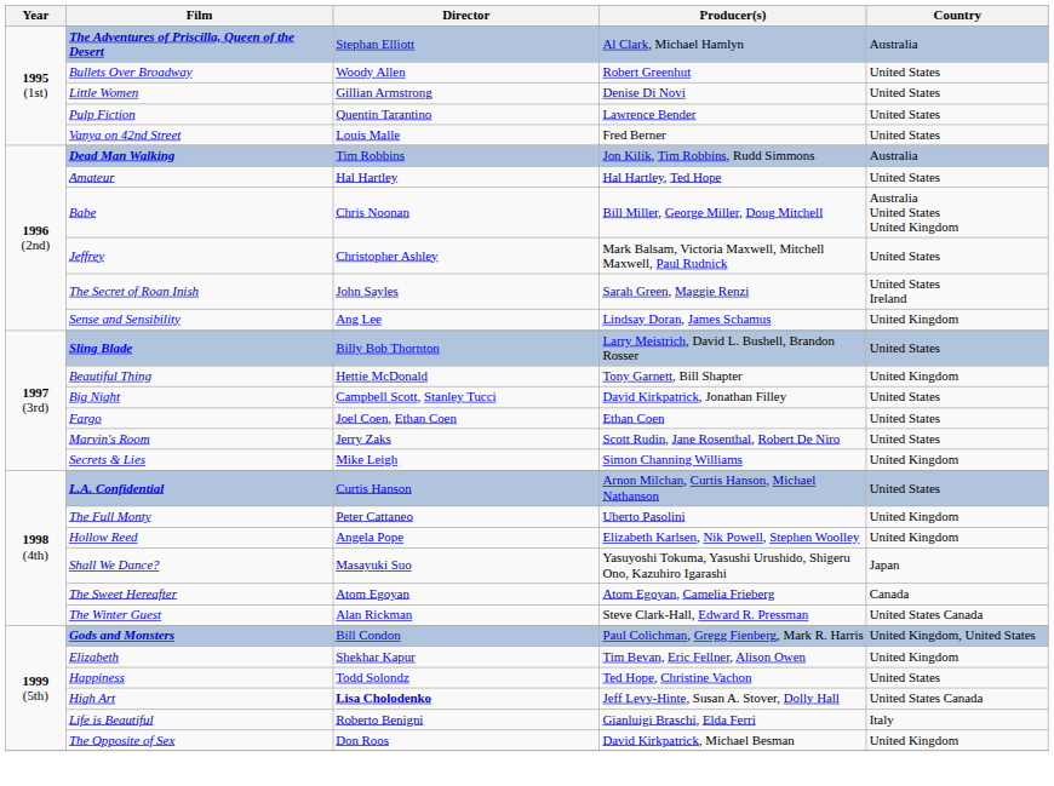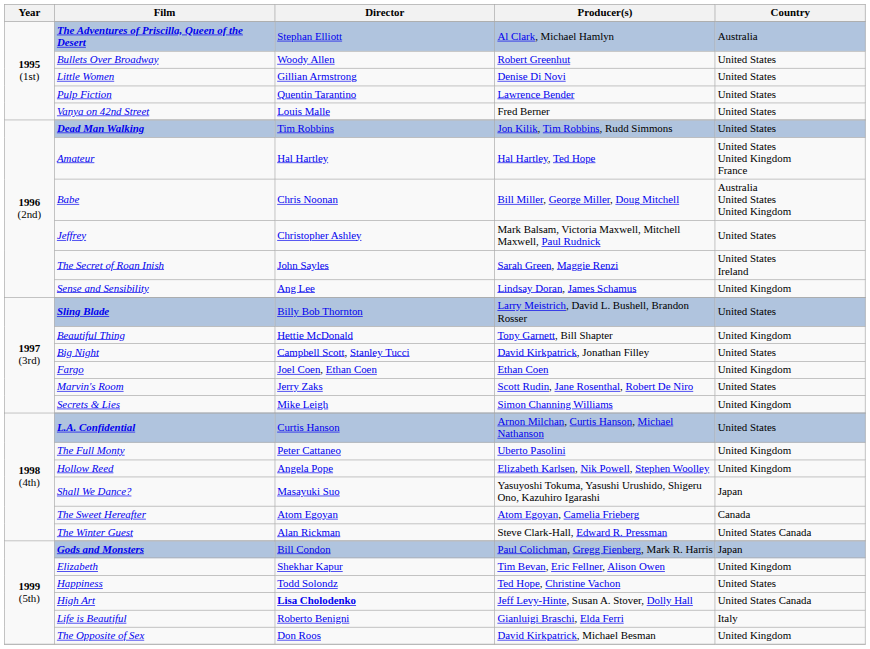Dead Man Walking | Country: Australia -> United States
Amateur | Country: United States -> United States United Kingdom France
Fargo | Country: United States -> United Kingdom
Gods and Monsters | Country: United Kingdom, United States -> Japan
